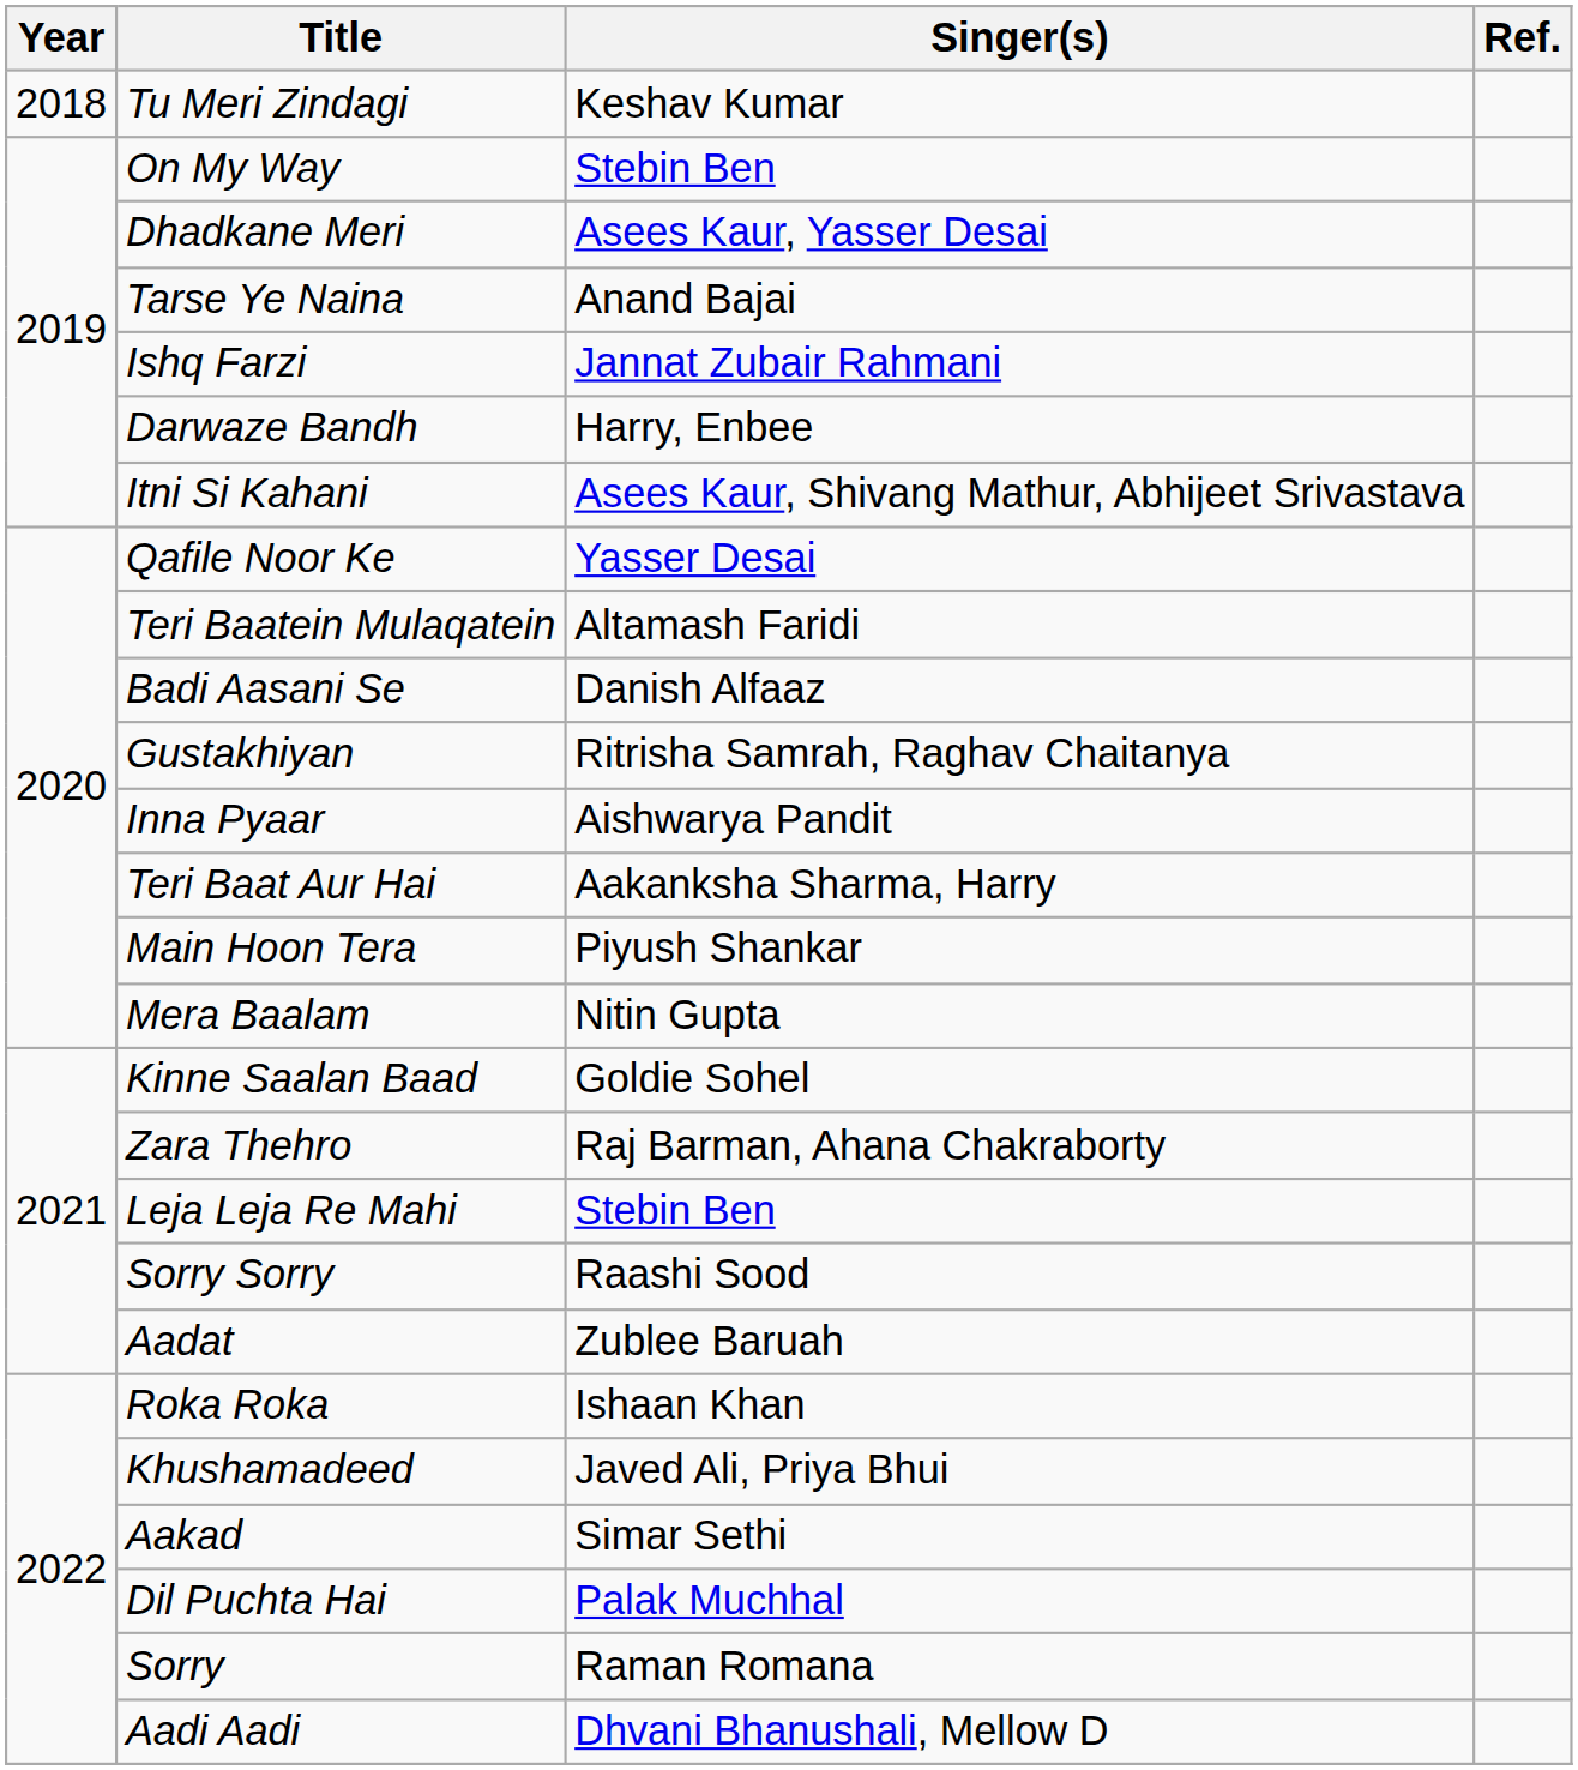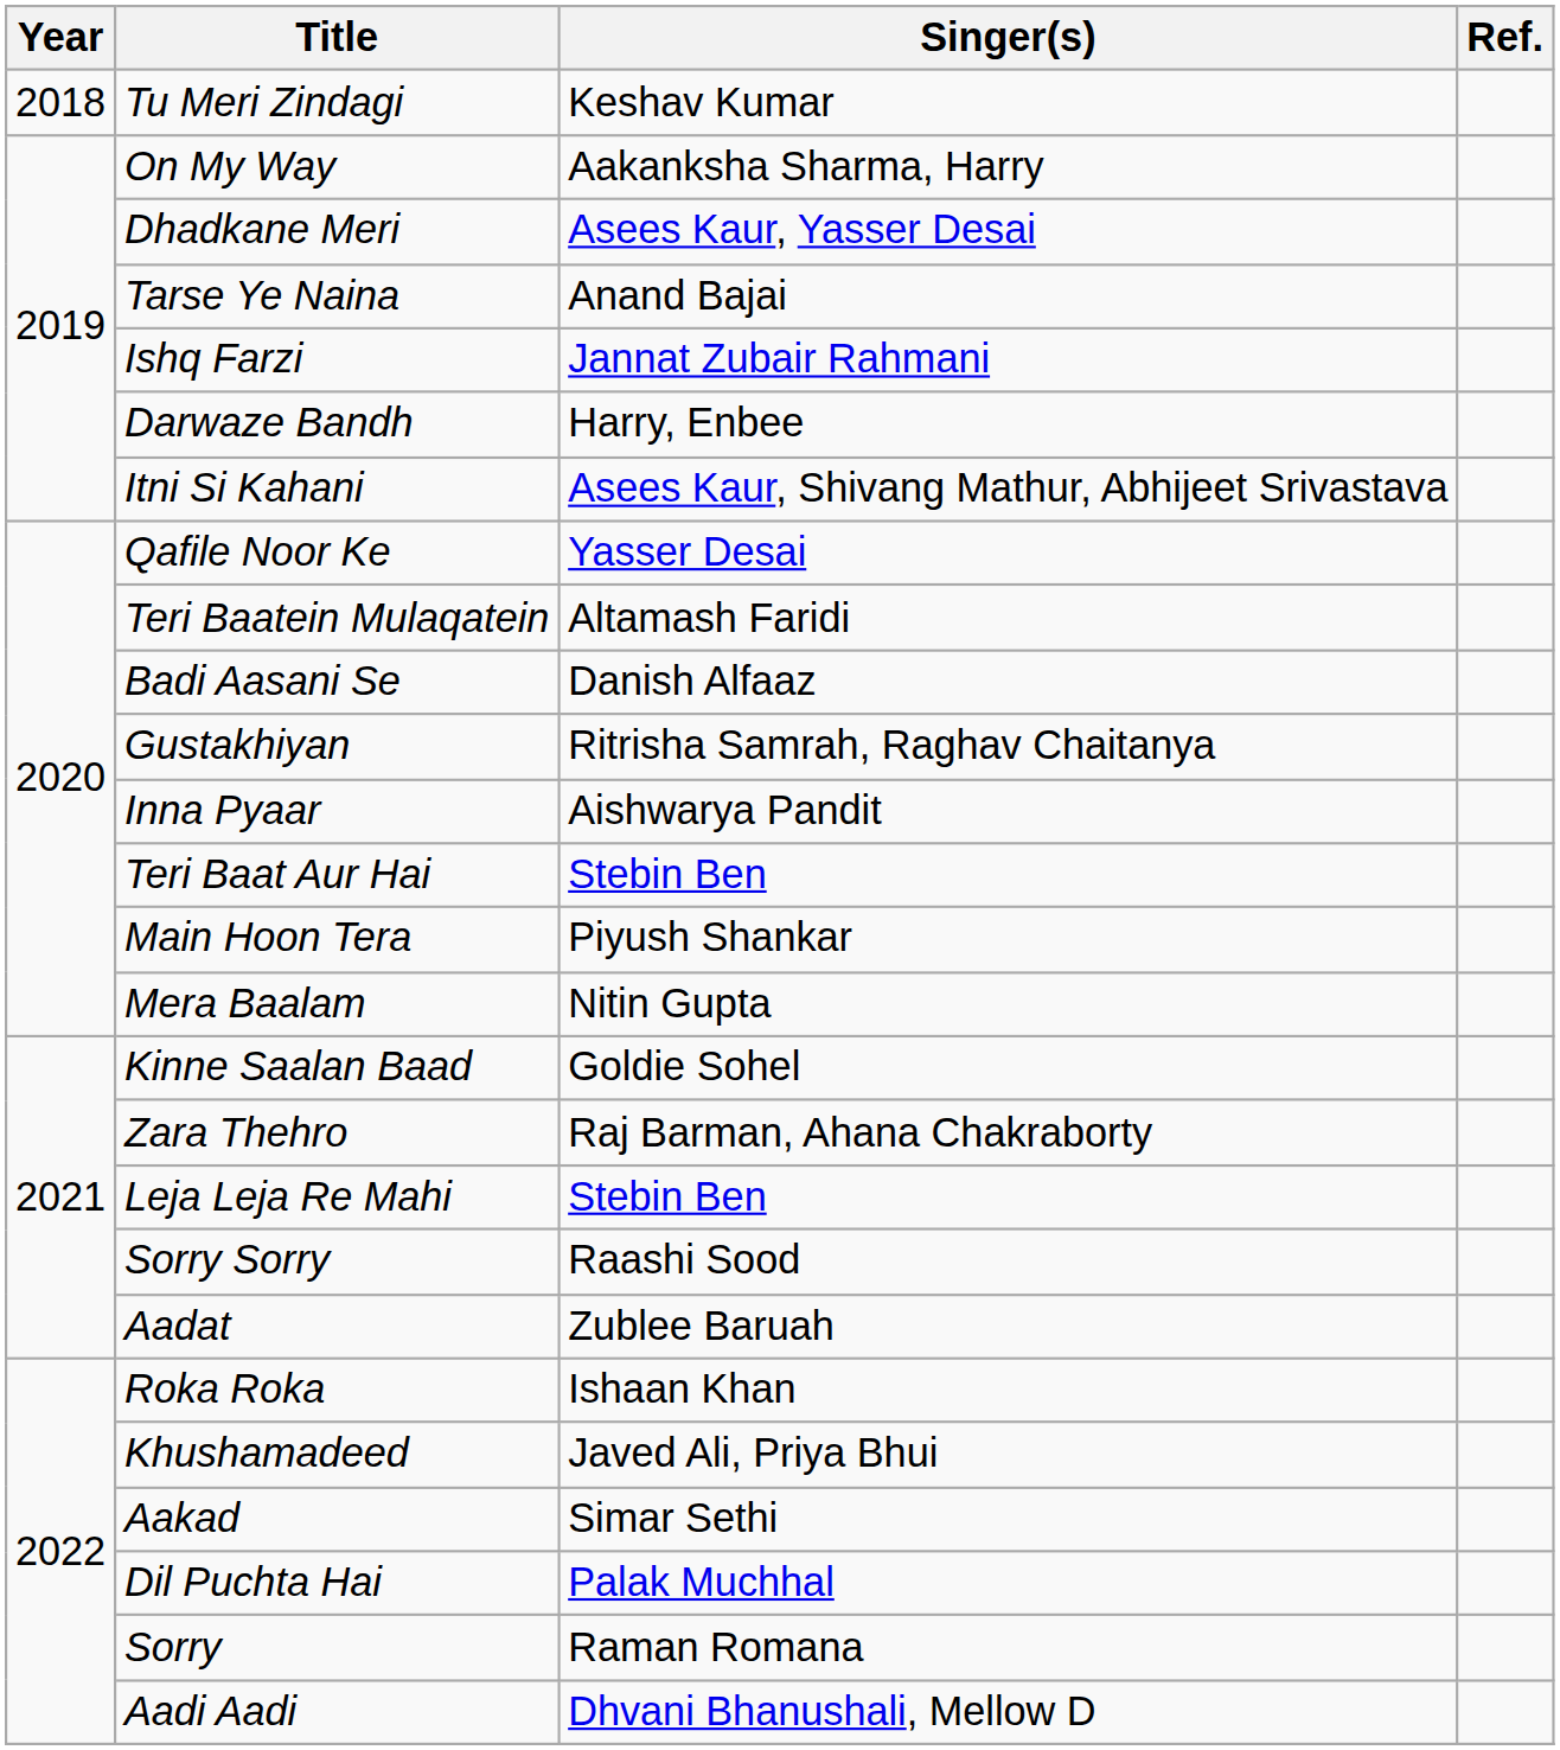On My Way | Singer(s): Stebin Ben -> Aakanksha Sharma, Harry
Teri Baat Aur Hai | Singer(s): Aakanksha Sharma, Harry -> Stebin Ben
